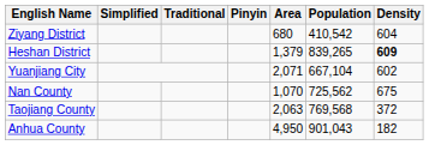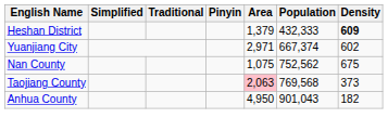- row: Ziyang District | 680 | 410,542 | 604
Heshan District | Population: 839,265 -> 432,333
Yuanjiang City | Area: 2,071 -> 2,971
Yuanjiang City | Population: 667,104 -> 667,374
Nan County | Area: 1,070 -> 1,075
Nan County | Population: 725,562 -> 752,562
Taojiang County | Area: no background -> pink background
Taojiang County | Density: 372 -> 373
